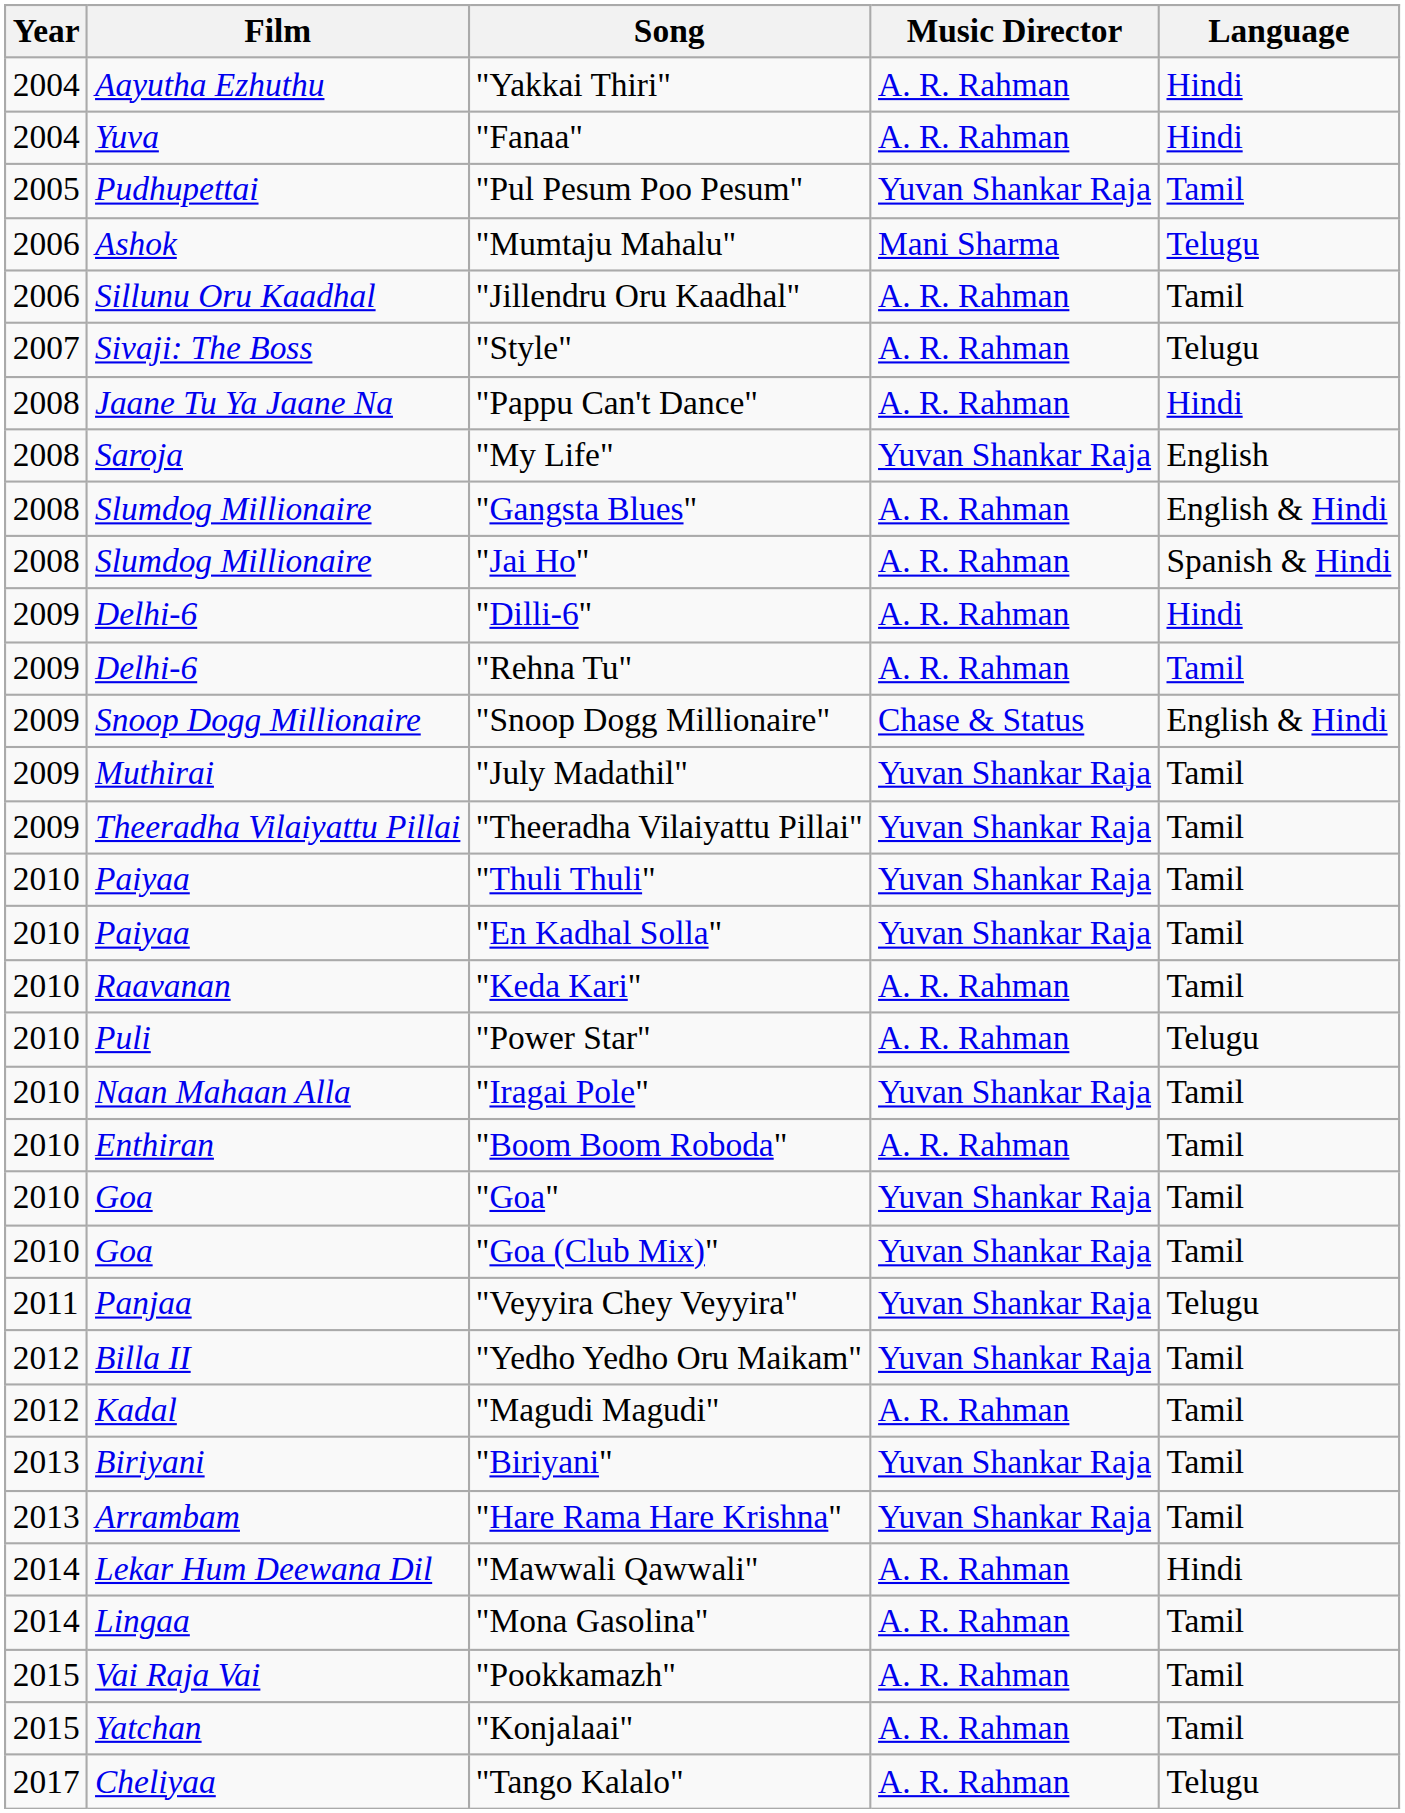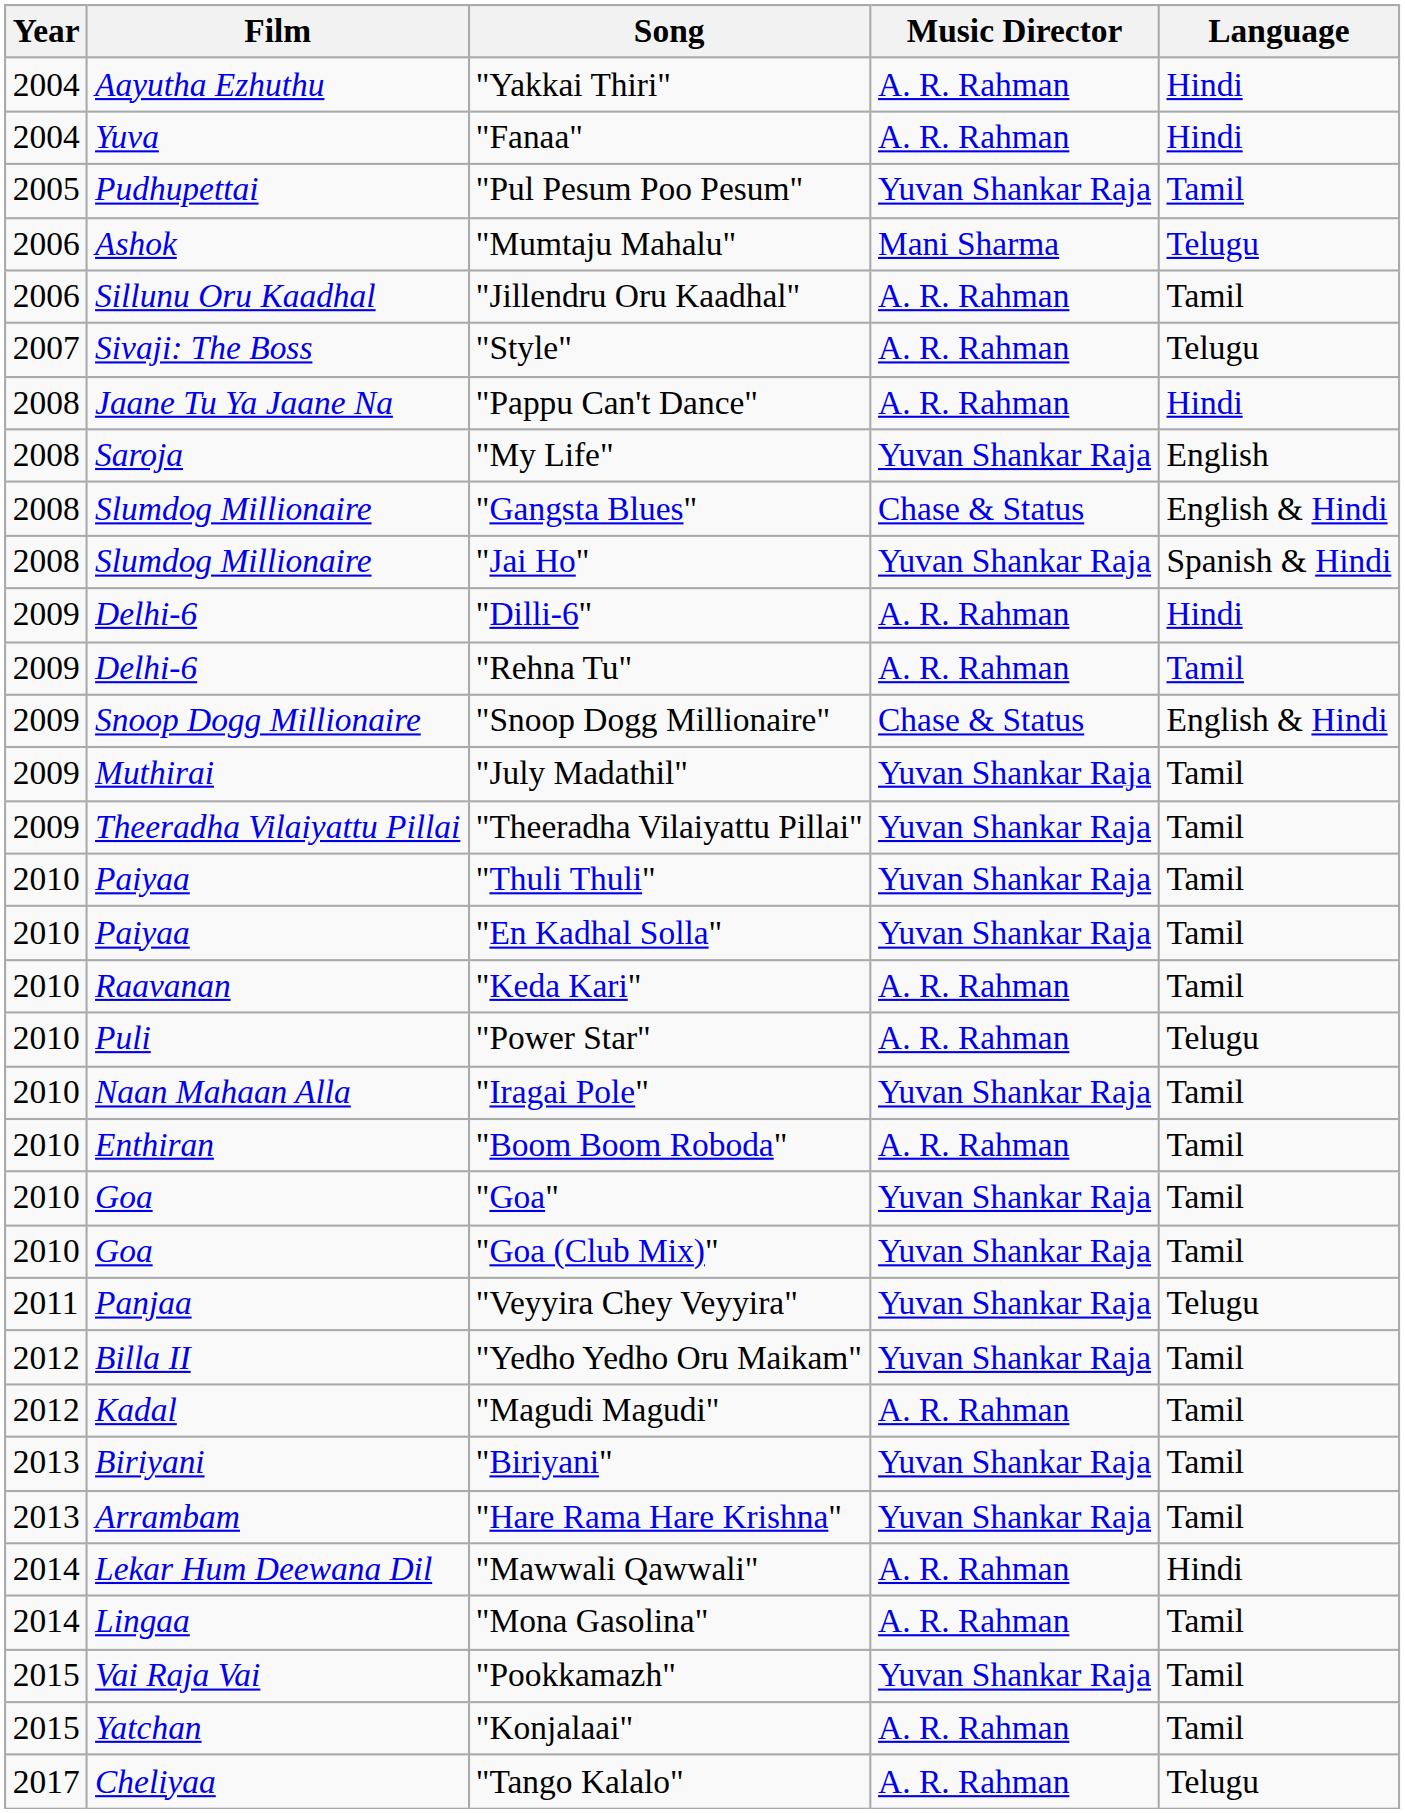"Gangsta Blues" | Music Director: A. R. Rahman -> Chase & Status
"Jai Ho" | Music Director: A. R. Rahman -> Yuvan Shankar Raja
"Pookkamazh" | Music Director: A. R. Rahman -> Yuvan Shankar Raja
